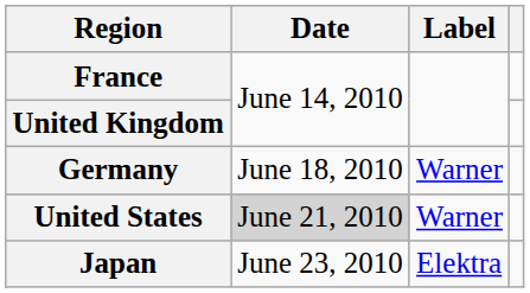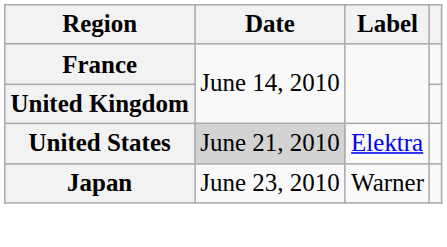- row: Germany | June 18, 2010 | Warner
United States | Label: Warner -> Elektra
Japan | Label: Elektra -> Warner
